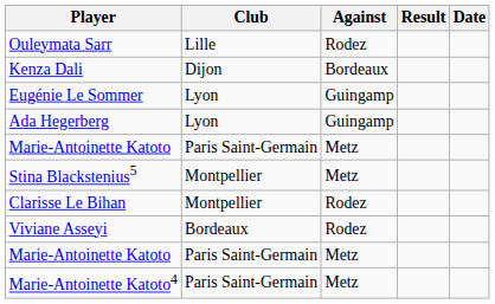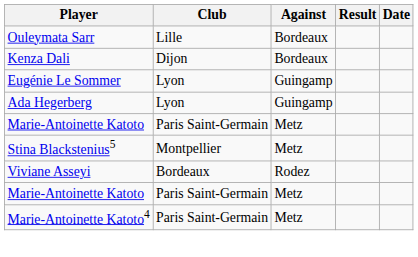Ouleymata Sarr | Against: Rodez -> Bordeaux
- row: Clarisse Le Bihan | Montpellier | Rodez
